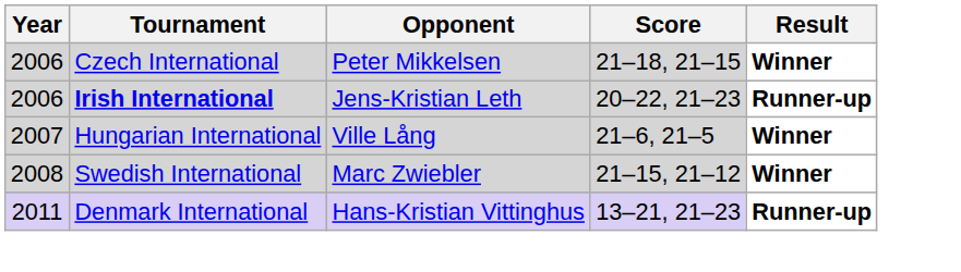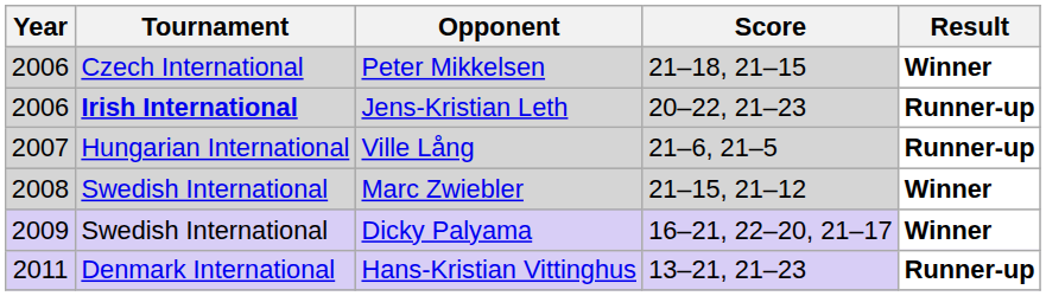Ville Lång | Result: Winner -> Runner-up
+ row: 2009 | Swedish International | Dicky Palyama | 16–21, 22–20, 21–17 | Winner
